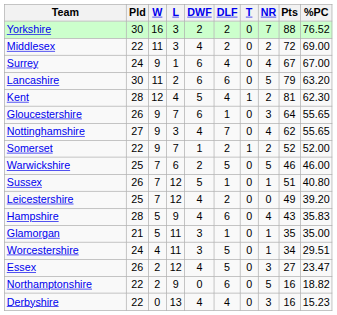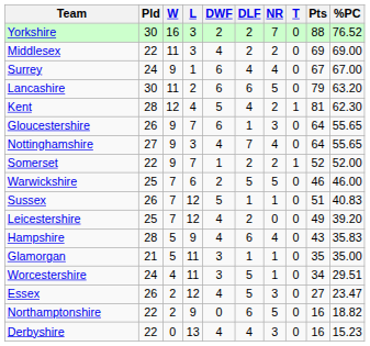columns swapped: T <-> NR
Middlesex | Pts: 72 -> 69
Nottinghamshire | Pts: 62 -> 64
Sussex | %PC: 40.80 -> 40.83
